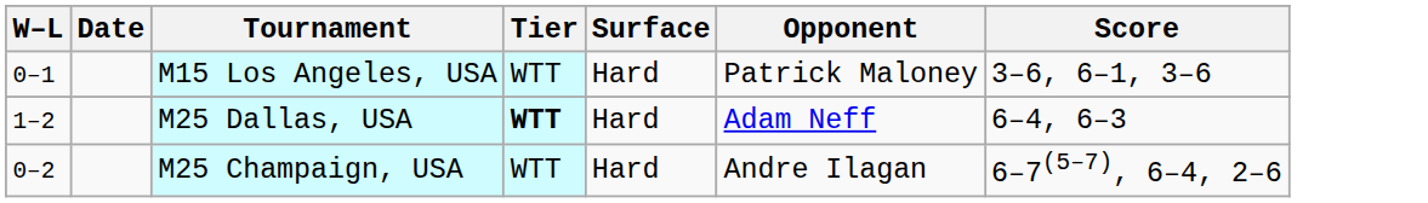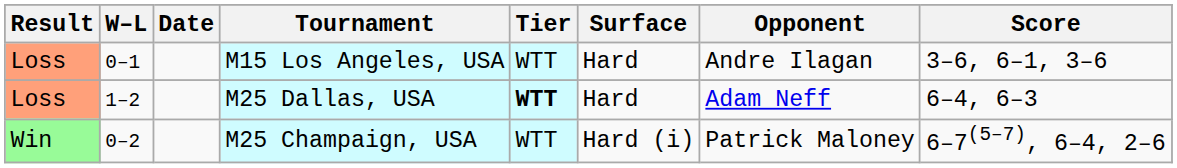+ column: Result | Loss | Loss | Win
M15 Los Angeles, USA | Opponent: Patrick Maloney -> Andre Ilagan
M25 Champaign, USA | Surface: Hard -> Hard (i)
M25 Champaign, USA | Opponent: Andre Ilagan -> Patrick Maloney
